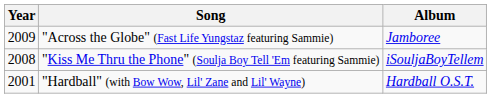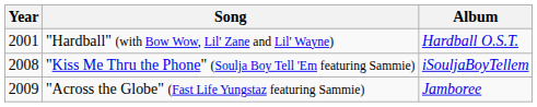rows swapped: "Hardball" (with Bow Wow, Lil' Zane and Lil' Wayne) <-> "Across the Globe" (Fast Life Yungstaz featuring Sammie)
